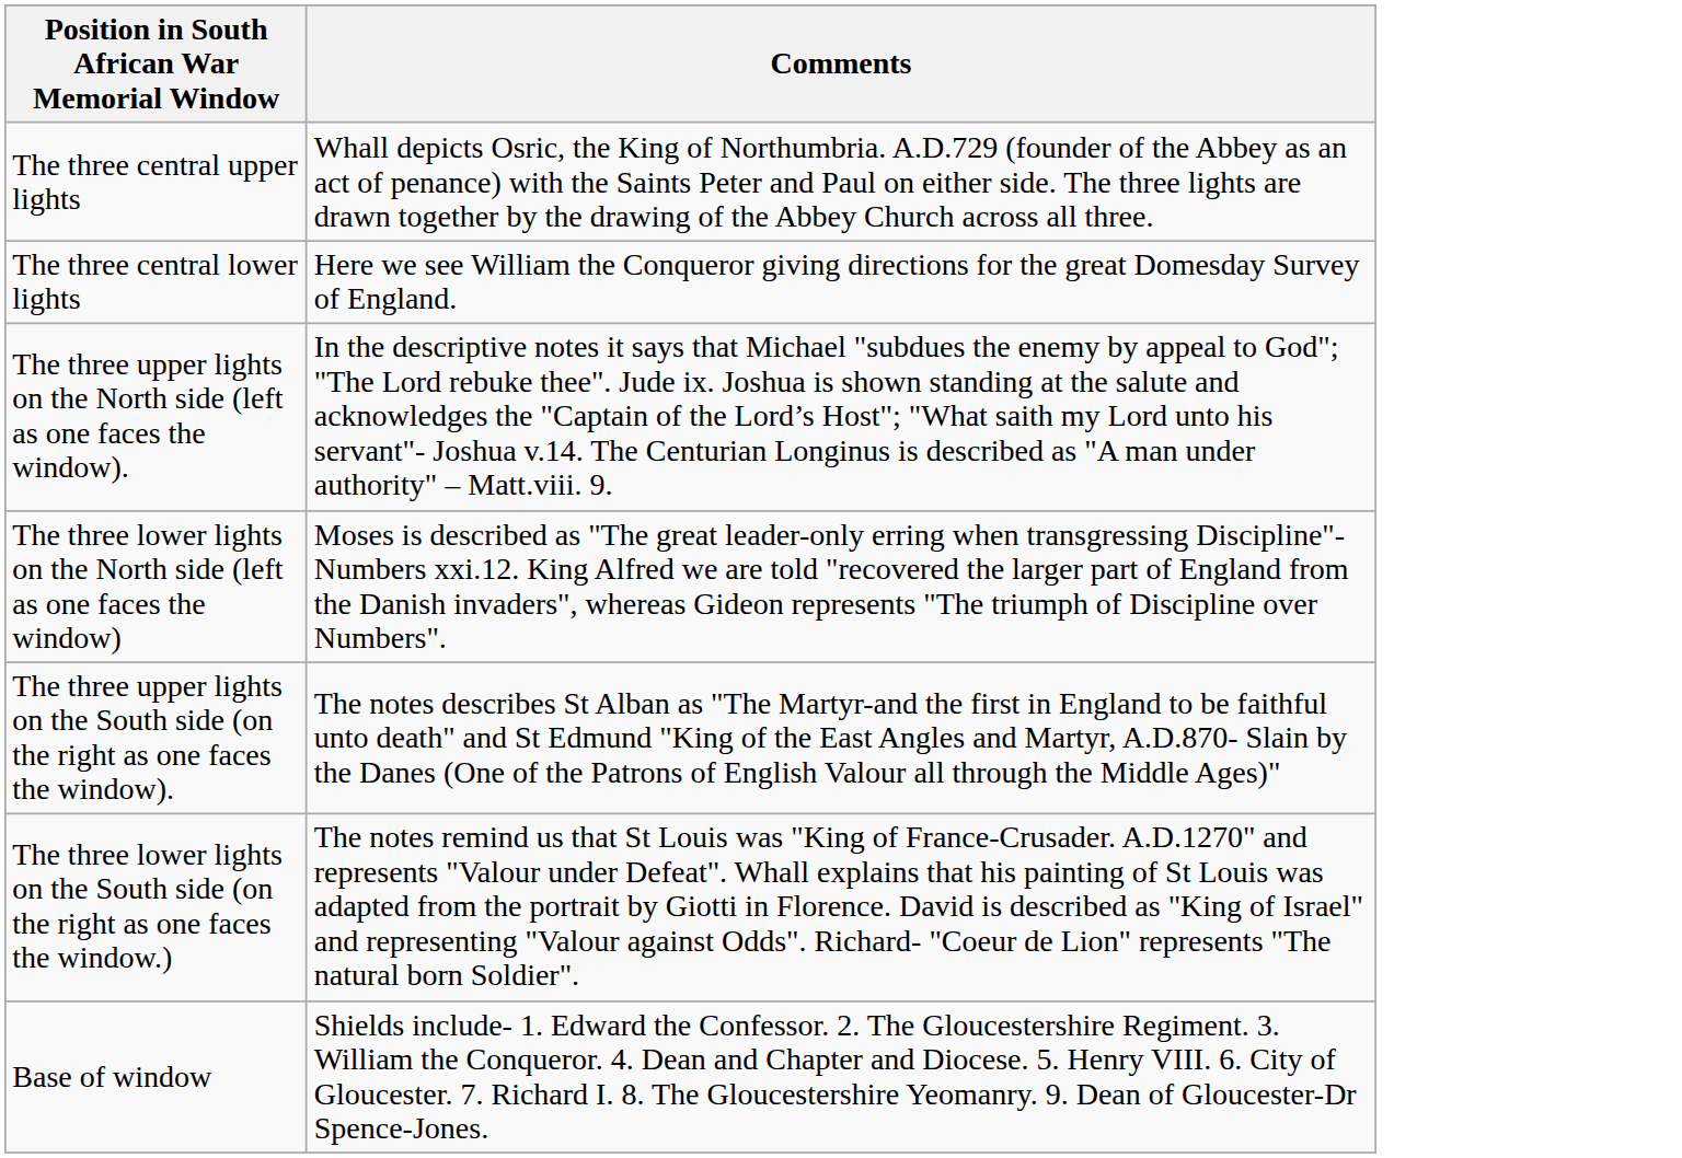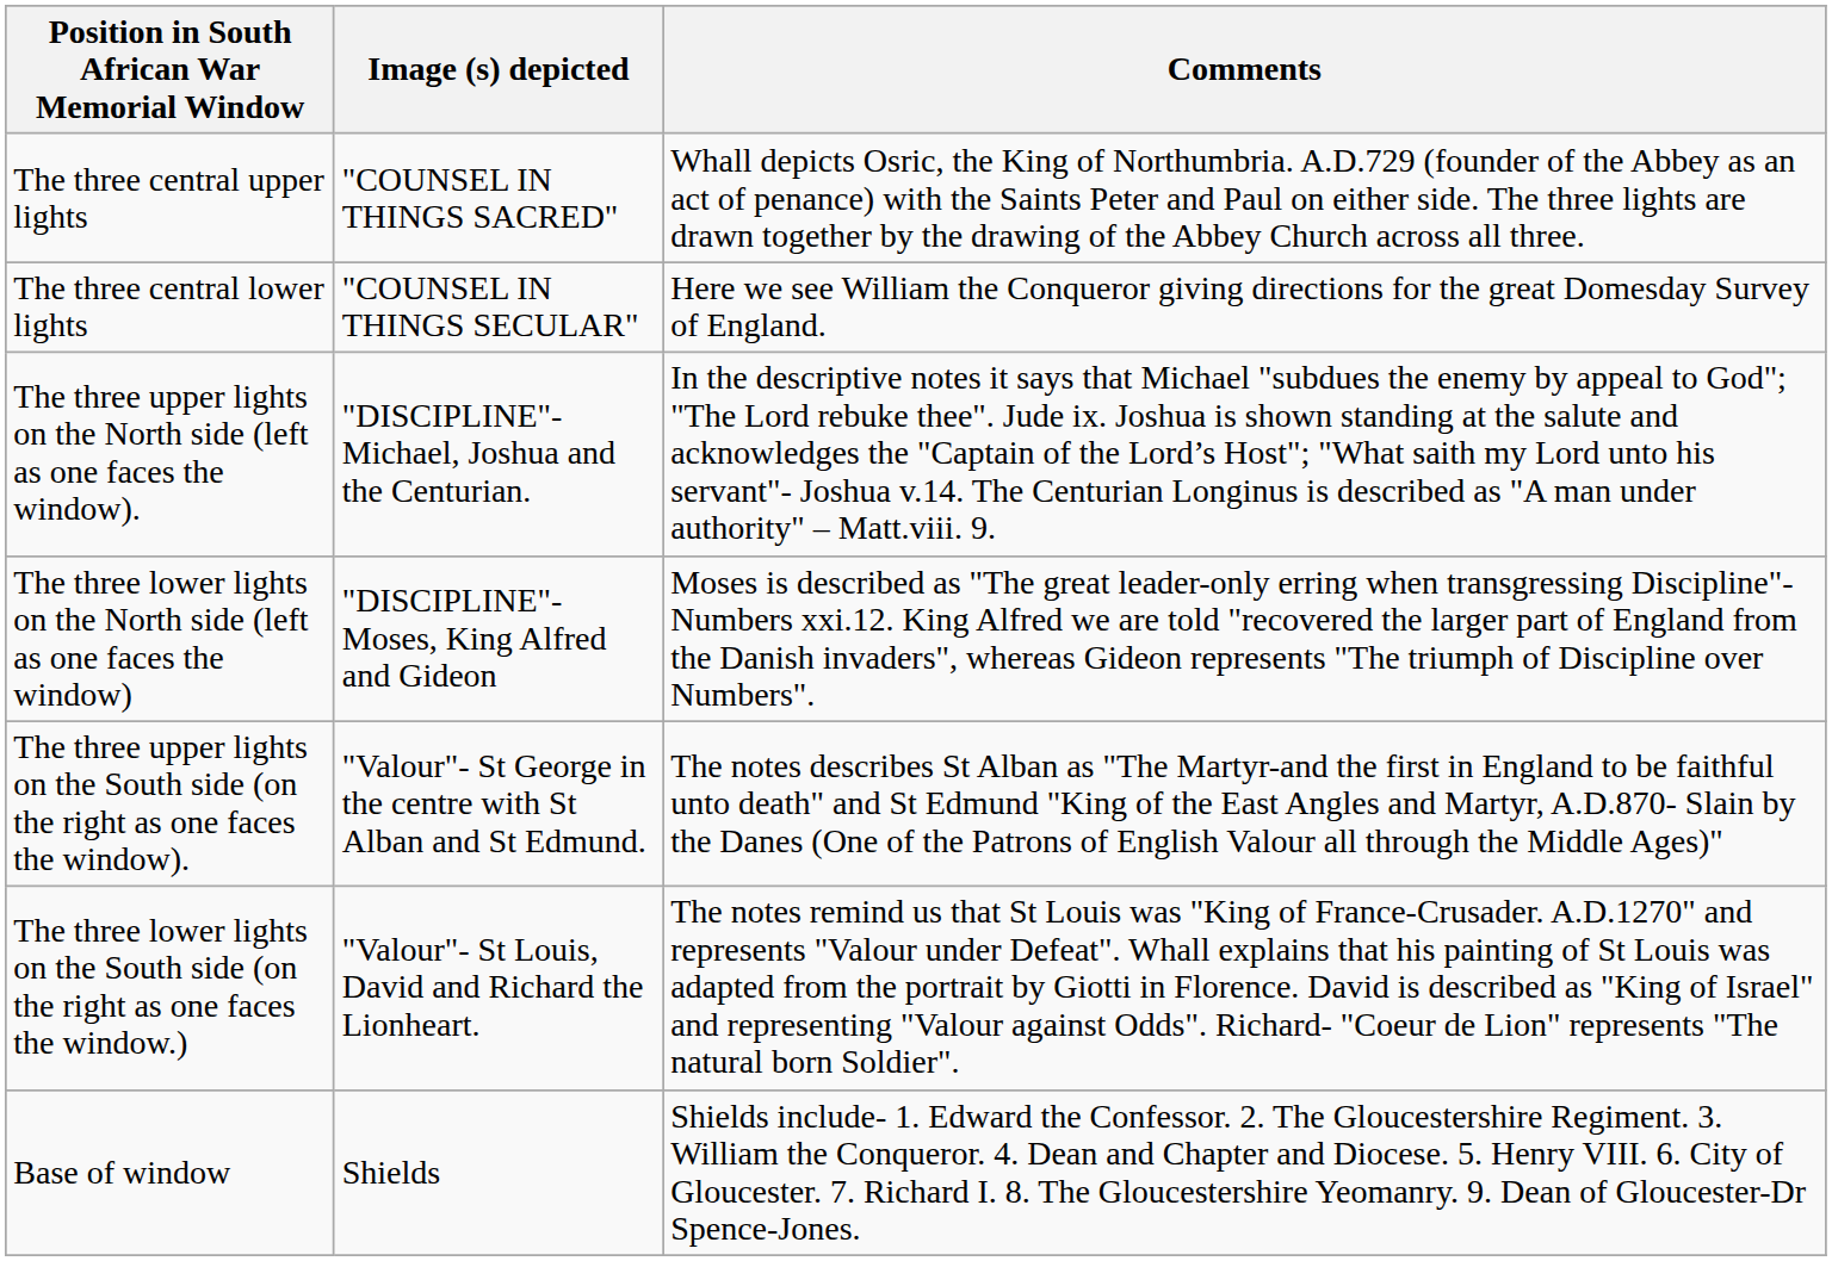+ column: Image (s) depicted | "COUNSEL IN THINGS SACRED" | "COUNSEL IN THINGS SECULAR" | "DISCIPLINE"- Michael, Joshua and the Centurian. | "DISCIPLINE"- Moses, King Alfred and Gideon | "Valour"- St George in the centre with St Alban and St Edmund. | "Valour"- St Louis, David and Richard the Lionheart. | Shields
